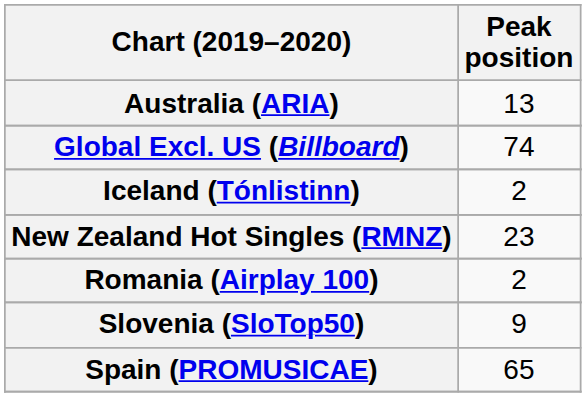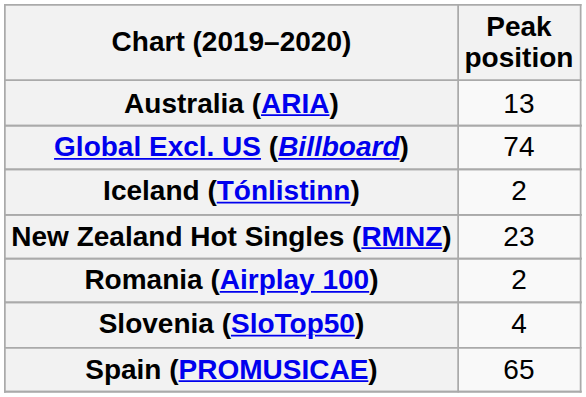Slovenia (SloTop50) | Peak position: 9 -> 4
